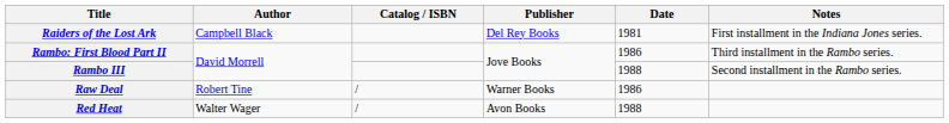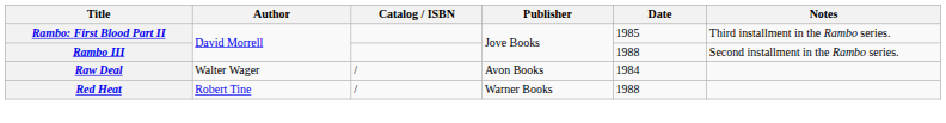- row: Raiders of the Lost Ark | Campbell Black | Del Rey Books | 1981 | First installment in the Indiana Jones series.
Rambo: First Blood Part II | Date: 1986 -> 1985
Raw Deal | Author: Robert Tine -> Walter Wager
Raw Deal | Publisher: Warner Books -> Avon Books
Raw Deal | Date: 1986 -> 1984
Red Heat | Author: Walter Wager -> Robert Tine
Red Heat | Publisher: Avon Books -> Warner Books
